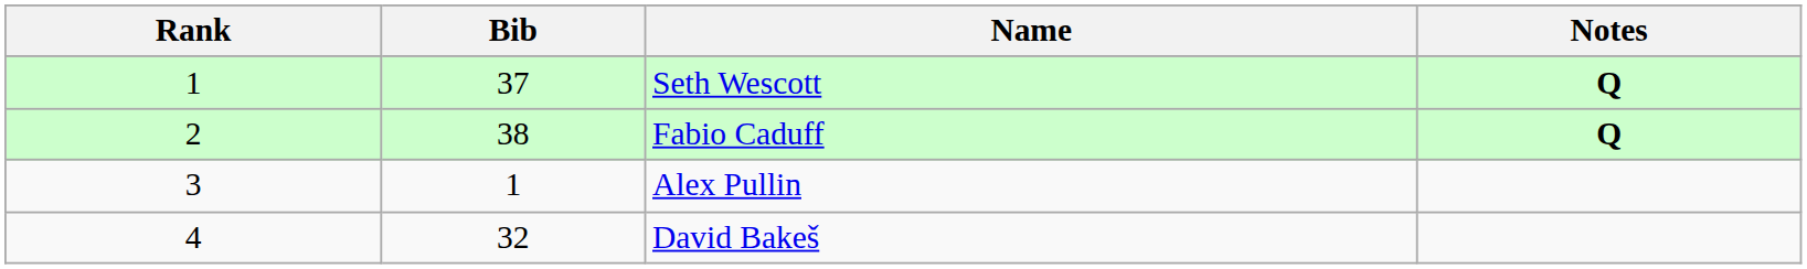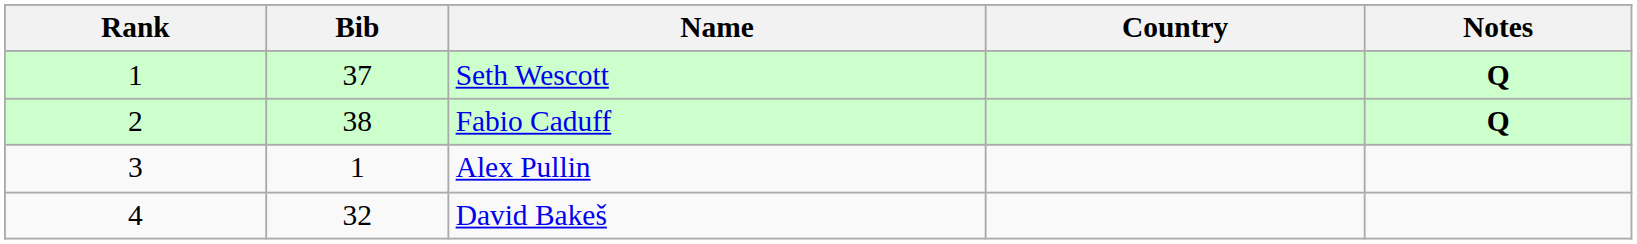+ column: Country
